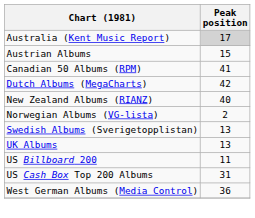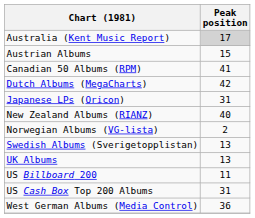+ row: Japanese LPs (Oricon) | 31
